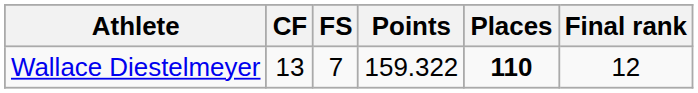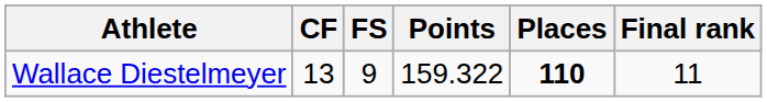Wallace Diestelmeyer | FS: 7 -> 9
Wallace Diestelmeyer | Final rank: 12 -> 11
